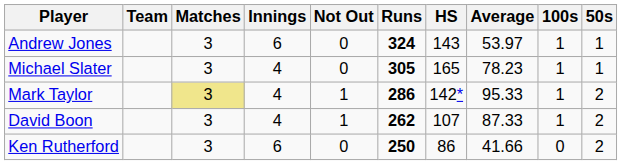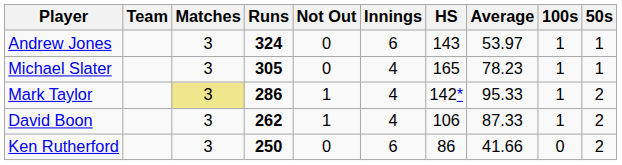columns swapped: Innings <-> Runs
David Boon | HS: 107 -> 106
